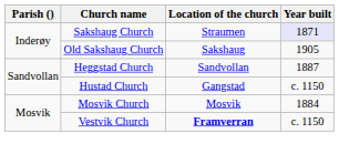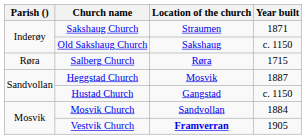Sakshaug Church | Year built: lavender background -> no background
Old Sakshaug Church | Year built: 1905 -> c. 1150
+ row: Røra | Salberg Church | Røra | 1715
Heggstad Church | Location of the church: Sandvollan -> Mosvik
Mosvik Church | Location of the church: Mosvik -> Sandvollan
Vestvik Church | Year built: c. 1150 -> 1905
